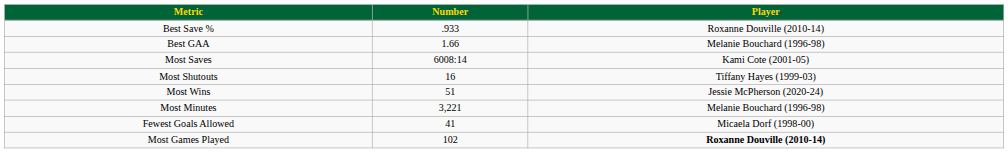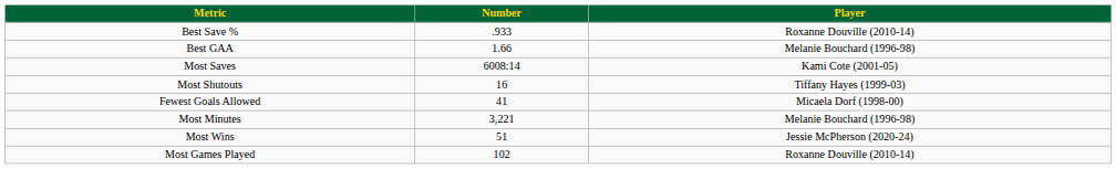rows swapped: Most Wins <-> Fewest Goals Allowed
Most Games Played | Player: bold -> normal
